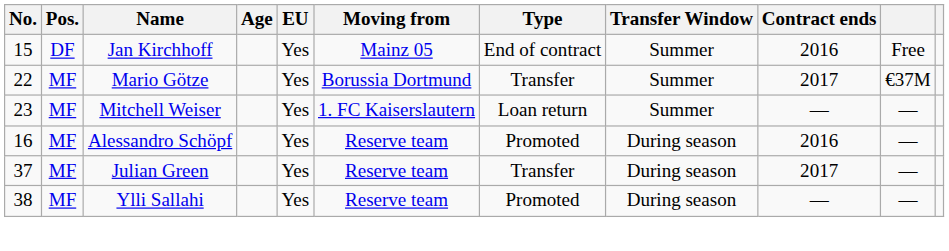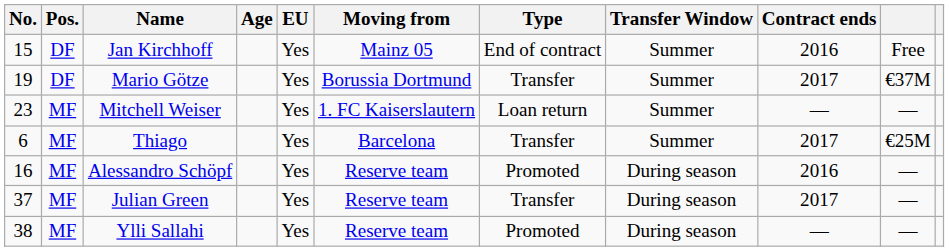Mario Götze | No.: 22 -> 19
Mario Götze | Pos.: MF -> DF
+ row: 6 | MF | Thiago | Yes | Barcelona | Transfer | Summer | 2017 | €25M
